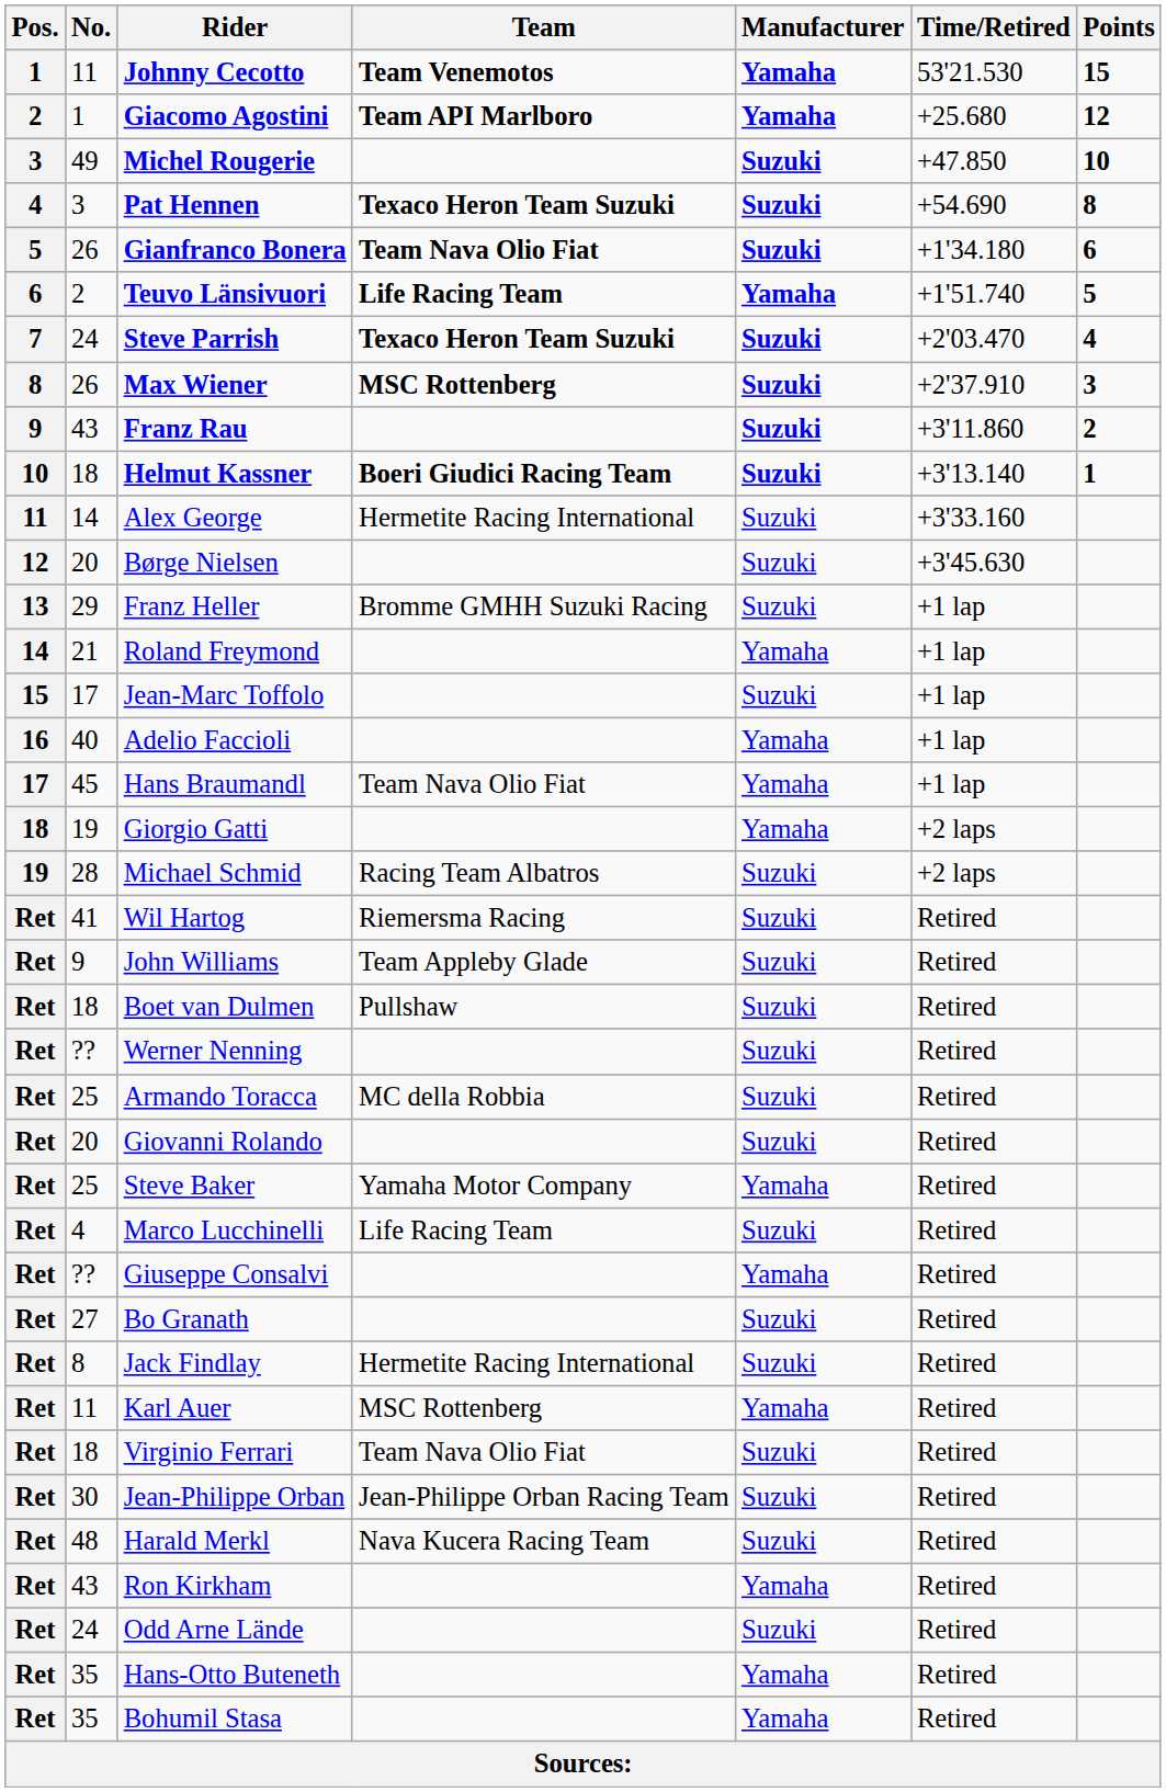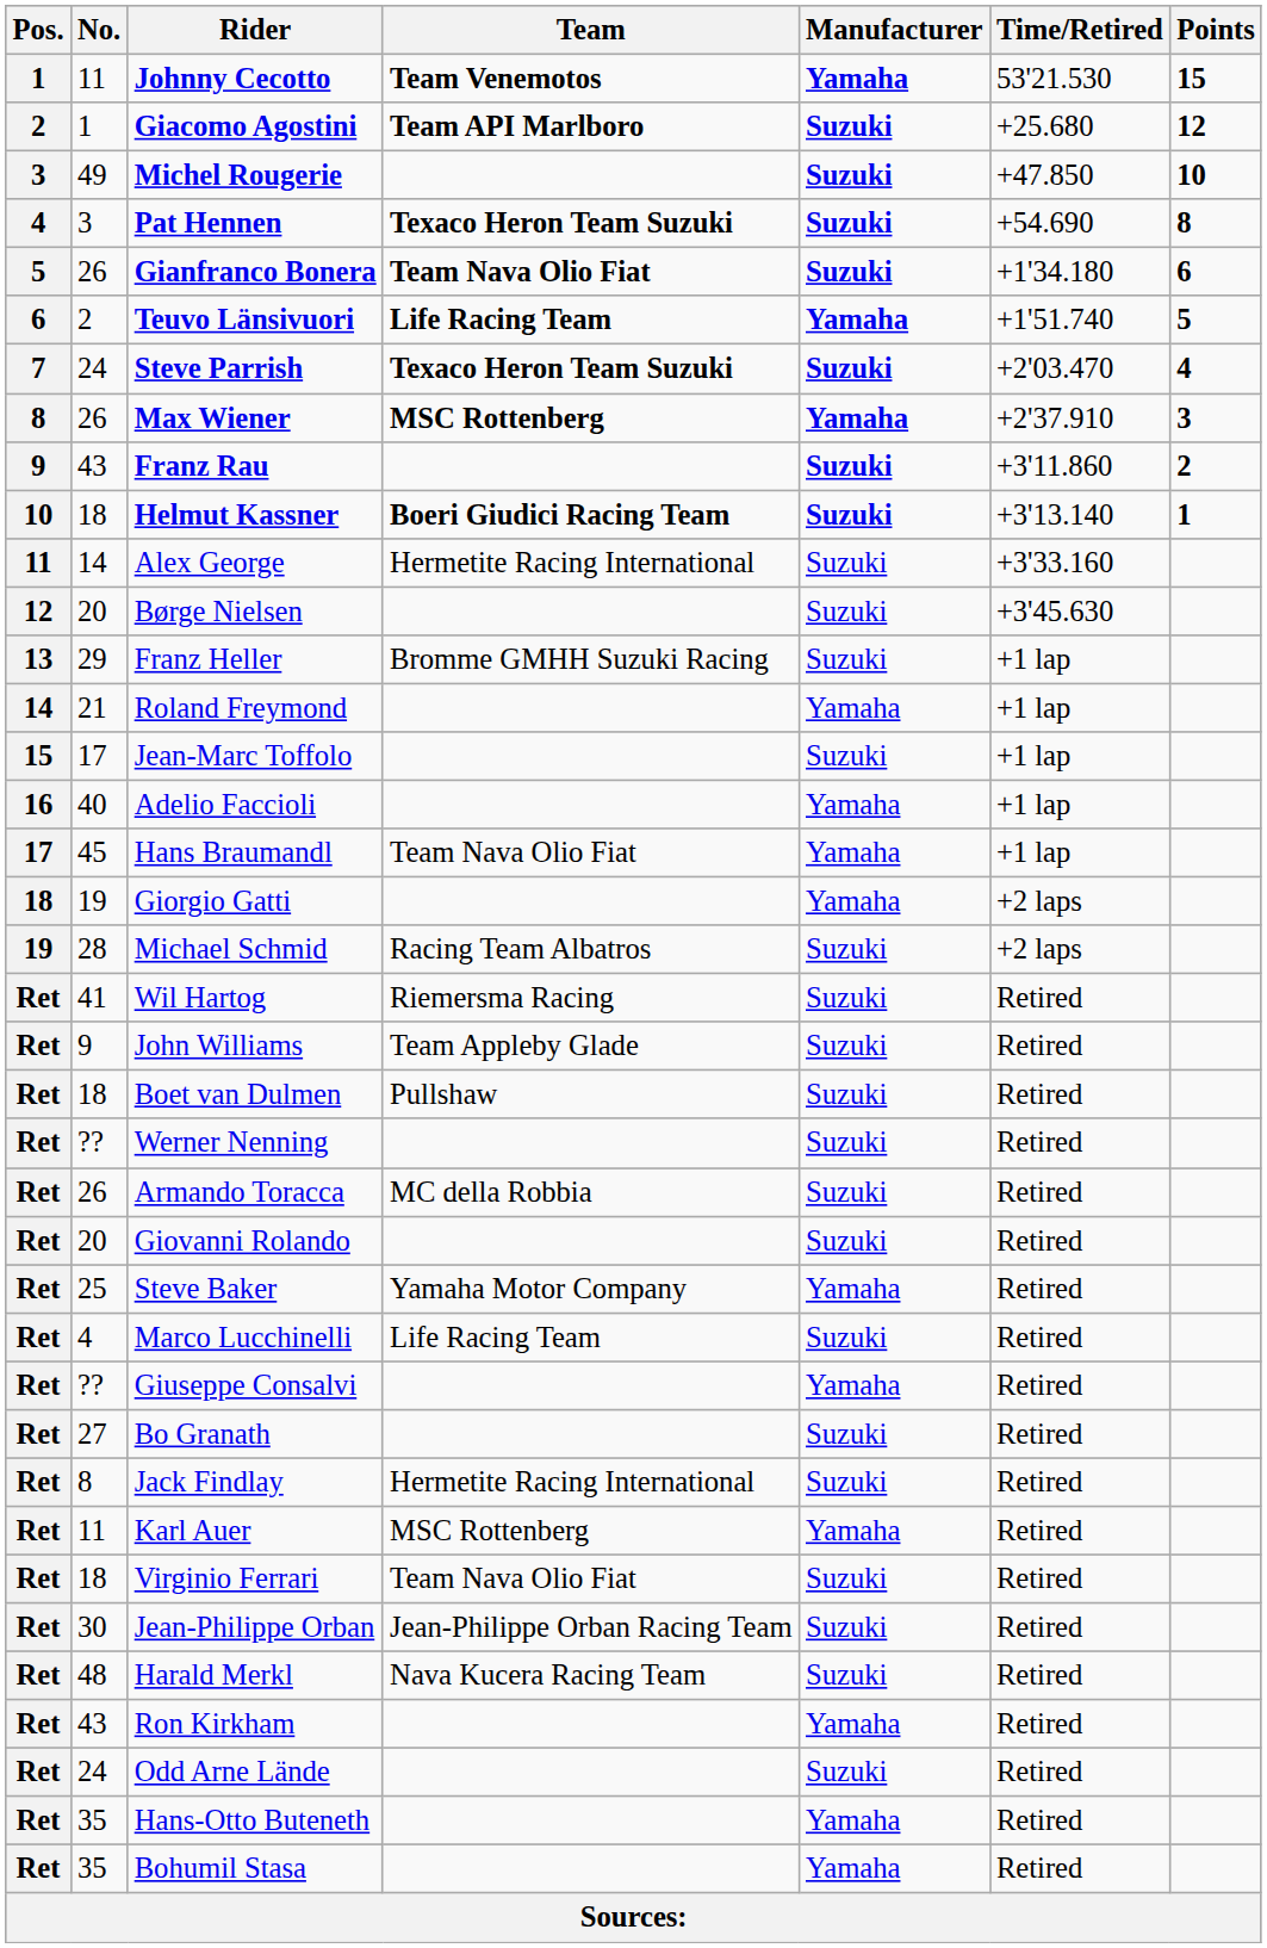Giacomo Agostini | Manufacturer: Yamaha -> Suzuki
Max Wiener | Manufacturer: Suzuki -> Yamaha
Armando Toracca | No.: 25 -> 26
